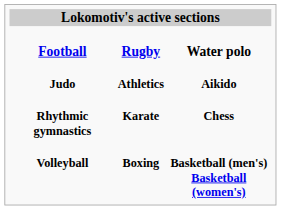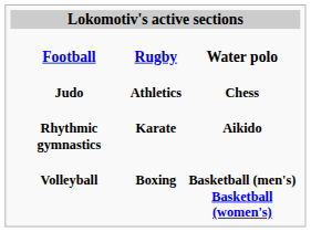Judo | column 3: Aikido -> Chess
Rhythmic gymnastics | column 3: Chess -> Aikido
